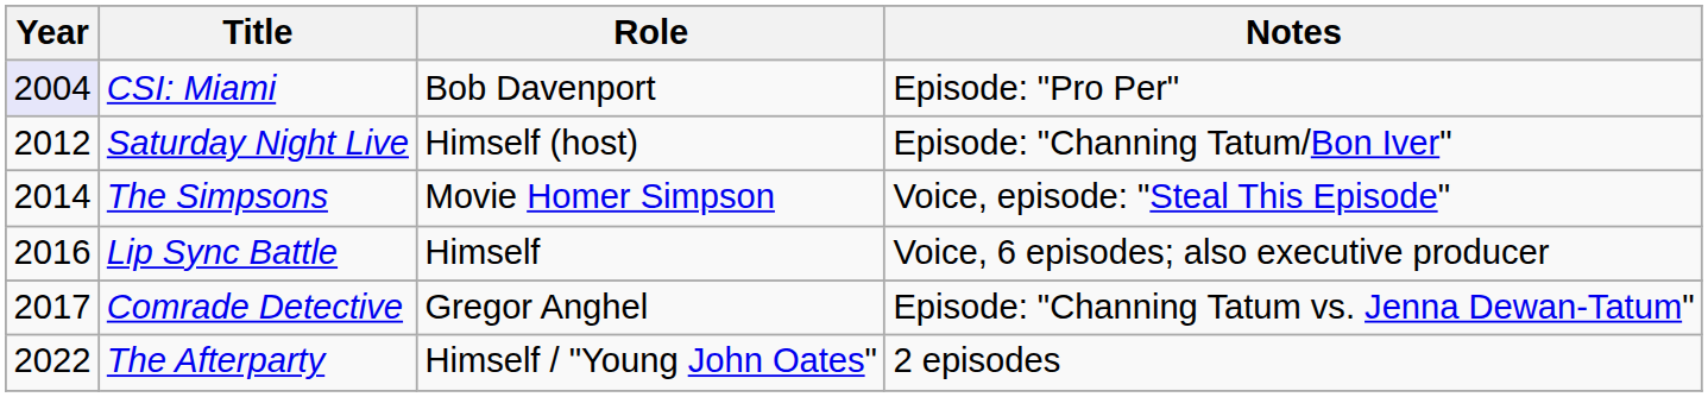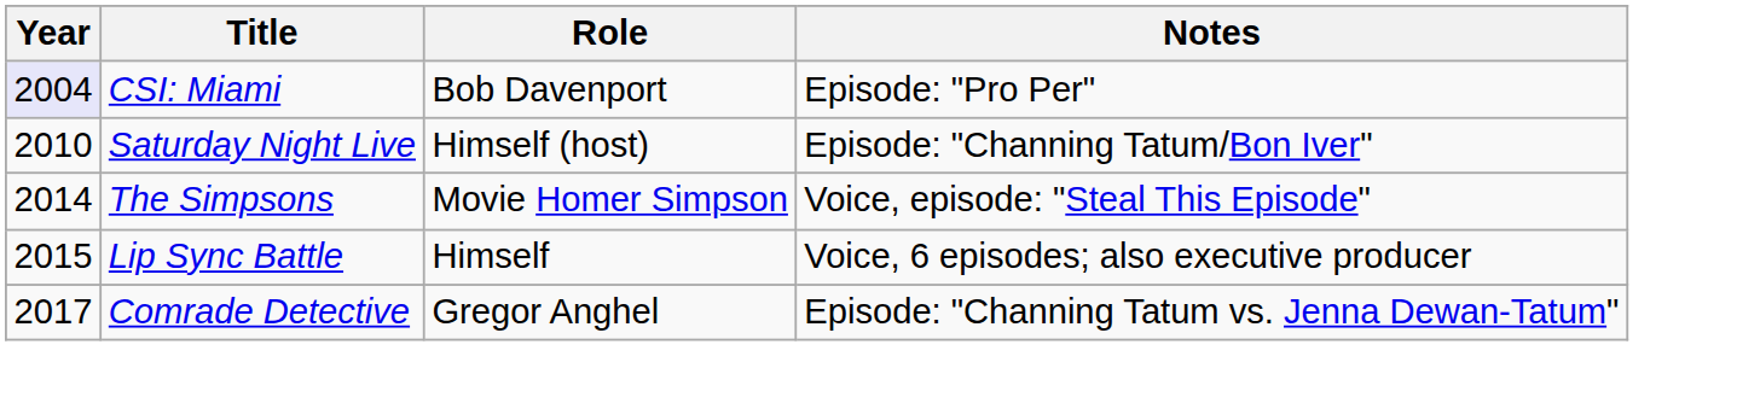Saturday Night Live | Year: 2012 -> 2010
Lip Sync Battle | Year: 2016 -> 2015
- row: 2022 | The Afterparty | Himself / "Young John Oates" | 2 episodes
